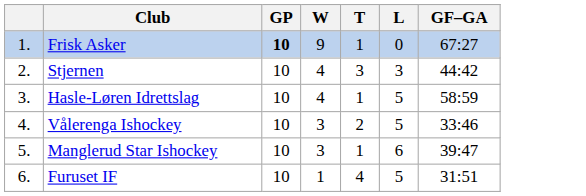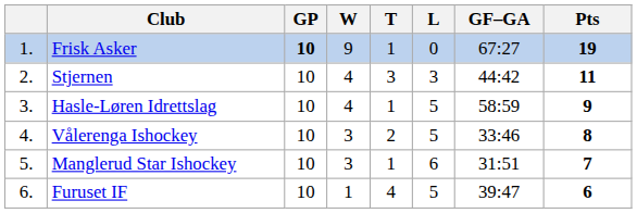+ column: Pts | 19 | 11 | 9 | 8 | 7 | 6
Manglerud Star Ishockey | GF–GA: 39:47 -> 31:51
Furuset IF | GF–GA: 31:51 -> 39:47
